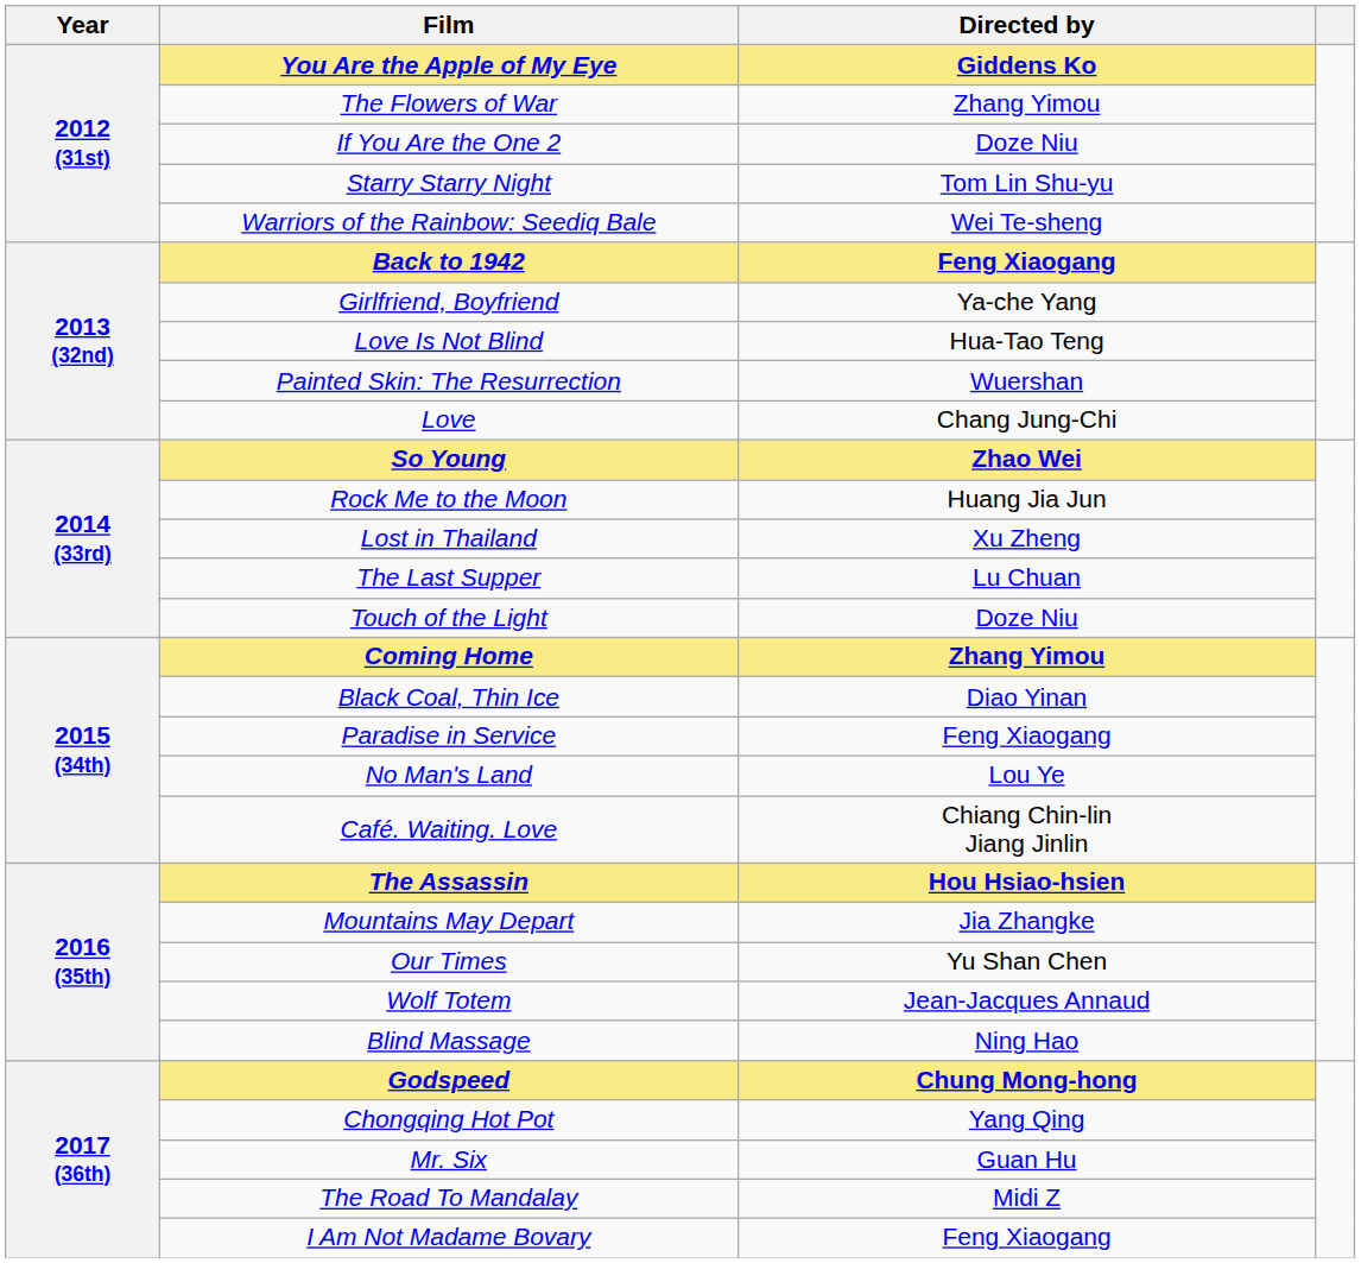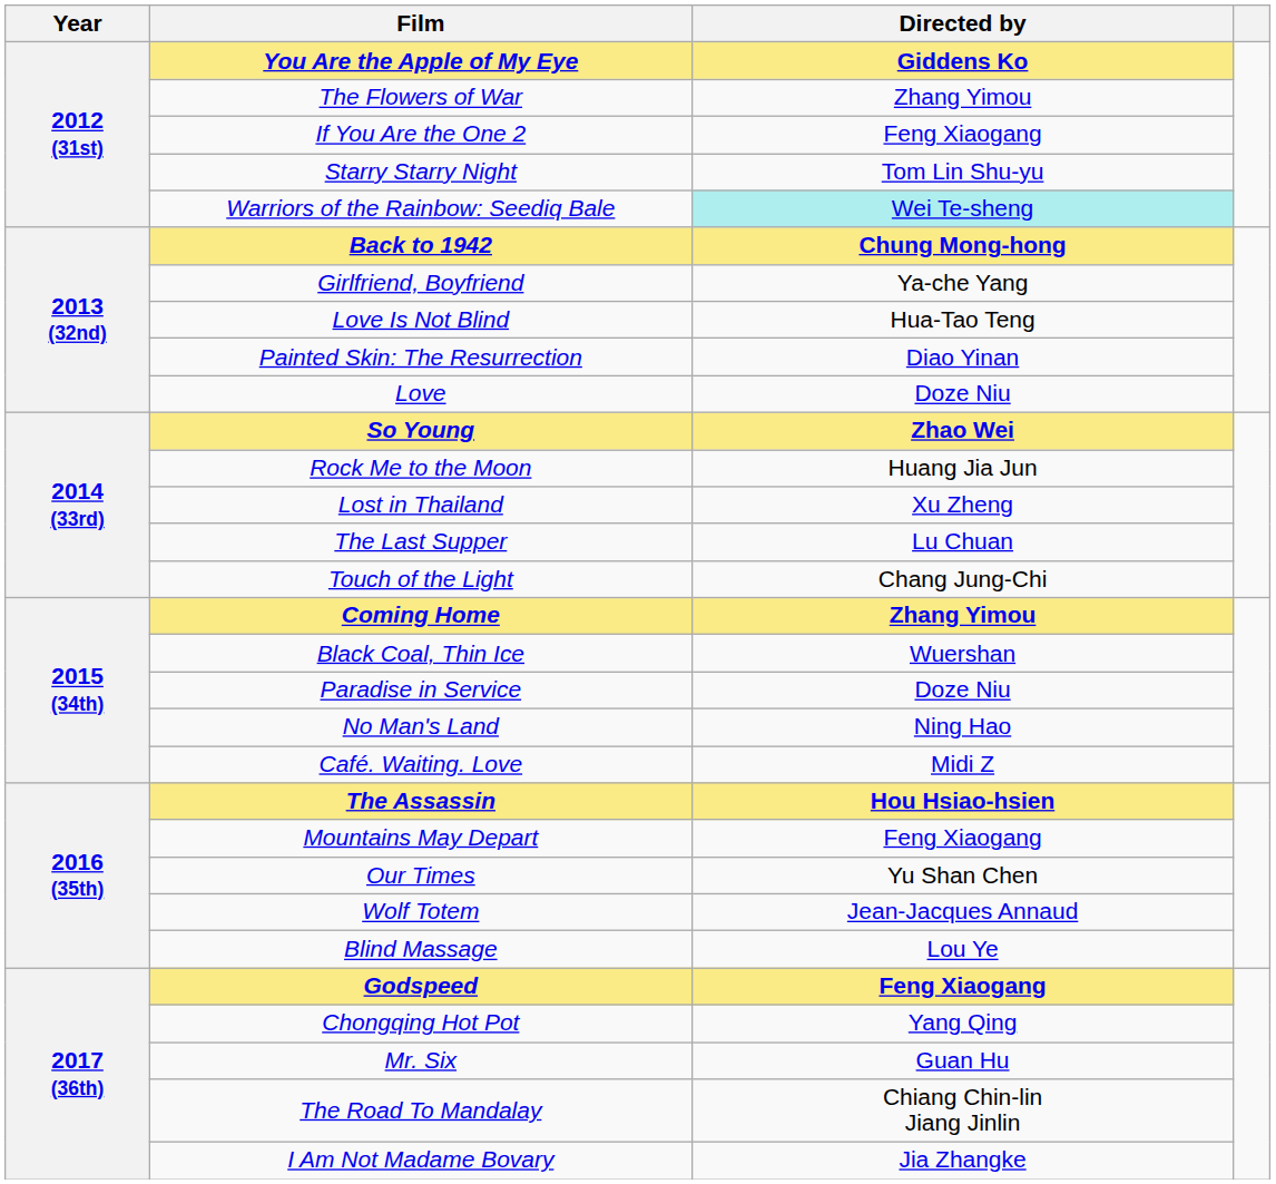If You Are the One 2 | Directed by: Doze Niu -> Feng Xiaogang
Warriors of the Rainbow: Seediq Bale | Directed by: no background -> paleturquoise background
Back to 1942 | Directed by: Feng Xiaogang -> Chung Mong-hong
Painted Skin: The Resurrection | Directed by: Wuershan -> Diao Yinan
Love | Directed by: Chang Jung-Chi -> Doze Niu
Touch of the Light | Directed by: Doze Niu -> Chang Jung-Chi
Black Coal, Thin Ice | Directed by: Diao Yinan -> Wuershan
Paradise in Service | Directed by: Feng Xiaogang -> Doze Niu
No Man's Land | Directed by: Lou Ye -> Ning Hao
Café. Waiting. Love | Directed by: Chiang Chin-lin Jiang Jinlin -> Midi Z
Mountains May Depart | Directed by: Jia Zhangke -> Feng Xiaogang
Blind Massage | Directed by: Ning Hao -> Lou Ye
Godspeed | Directed by: Chung Mong-hong -> Feng Xiaogang
The Road To Mandalay | Directed by: Midi Z -> Chiang Chin-lin Jiang Jinlin
I Am Not Madame Bovary | Directed by: Feng Xiaogang -> Jia Zhangke
